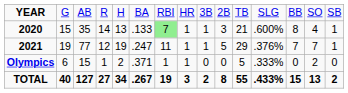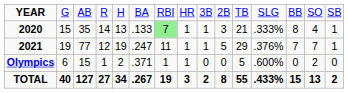2020 | column 12: .600% -> .333%
Olympics | column 12: .333% -> .600%
